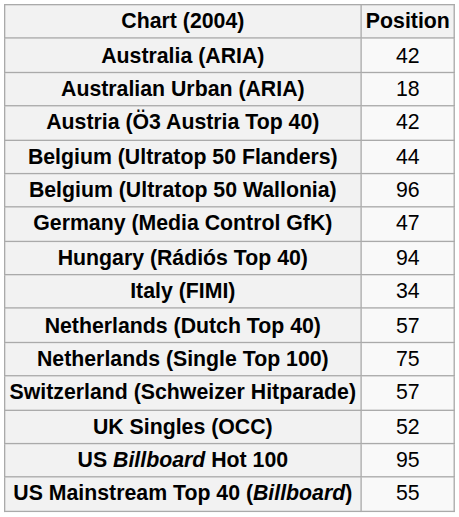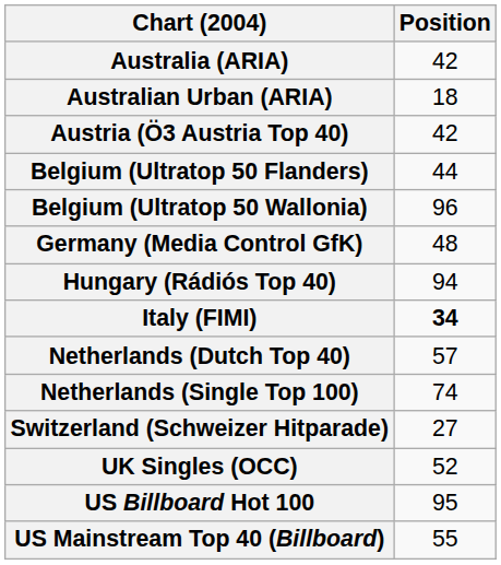Germany (Media Control GfK) | Position: 47 -> 48
Italy (FIMI) | Position: normal -> bold
Netherlands (Single Top 100) | Position: 75 -> 74
Switzerland (Schweizer Hitparade) | Position: 57 -> 27
